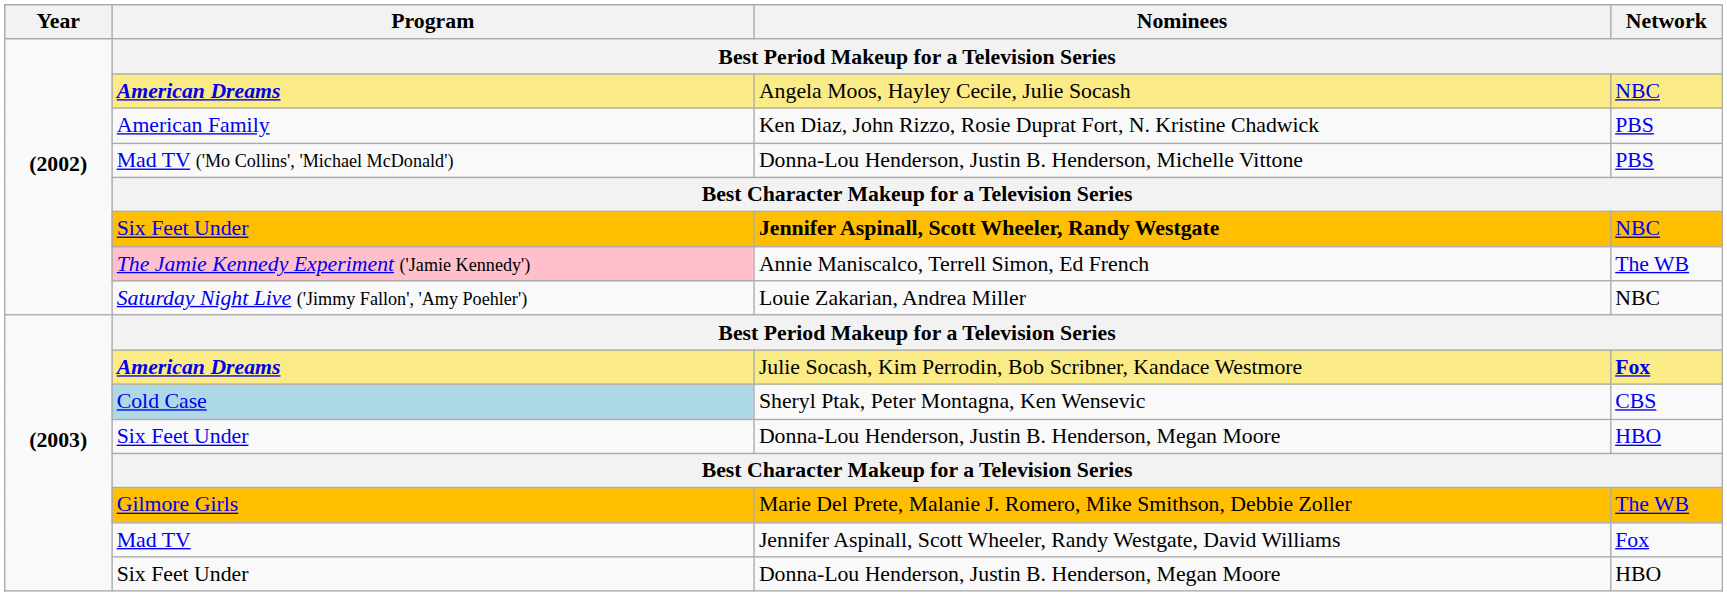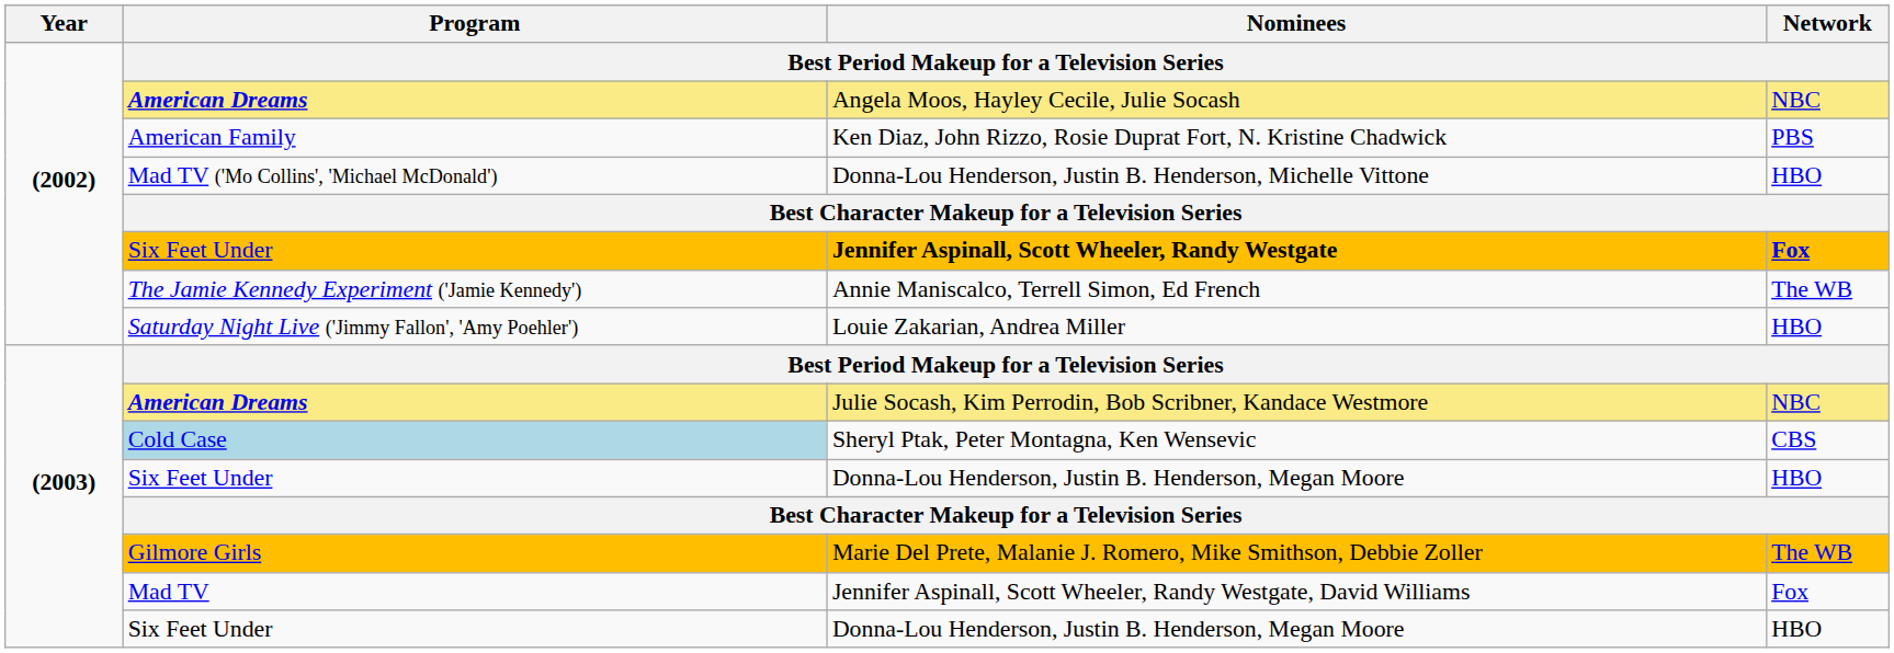Donna-Lou Henderson, Justin B. Henderson, Michelle Vittone | Network: PBS -> HBO
Jennifer Aspinall, Scott Wheeler, Randy Westgate | Network: NBC -> Fox
Annie Maniscalco, Terrell Simon, Ed French | Program: pink background -> no background
Louie Zakarian, Andrea Miller | Network: NBC -> HBO
Julie Socash, Kim Perrodin, Bob Scribner, Kandace Westmore | Network: Fox -> NBC
